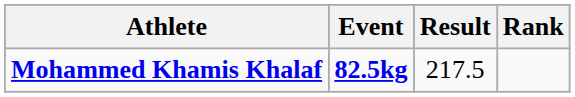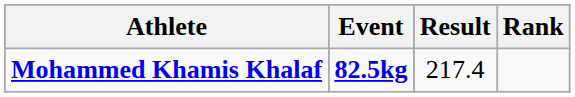Mohammed Khamis Khalaf | Result: 217.5 -> 217.4
